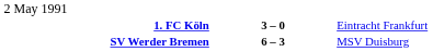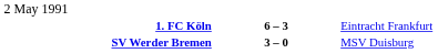1. FC Köln | column 2: 3 – 0 -> 6 – 3
SV Werder Bremen | column 2: 6 – 3 -> 3 – 0
